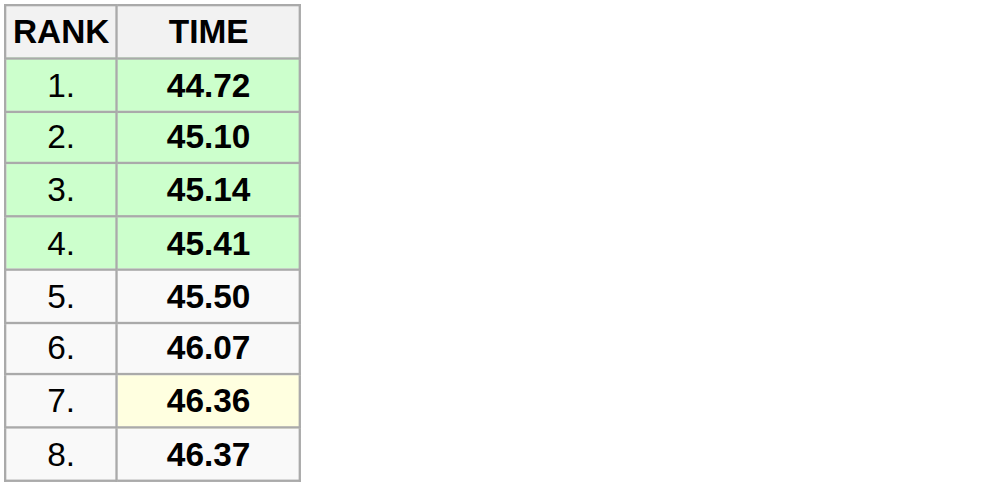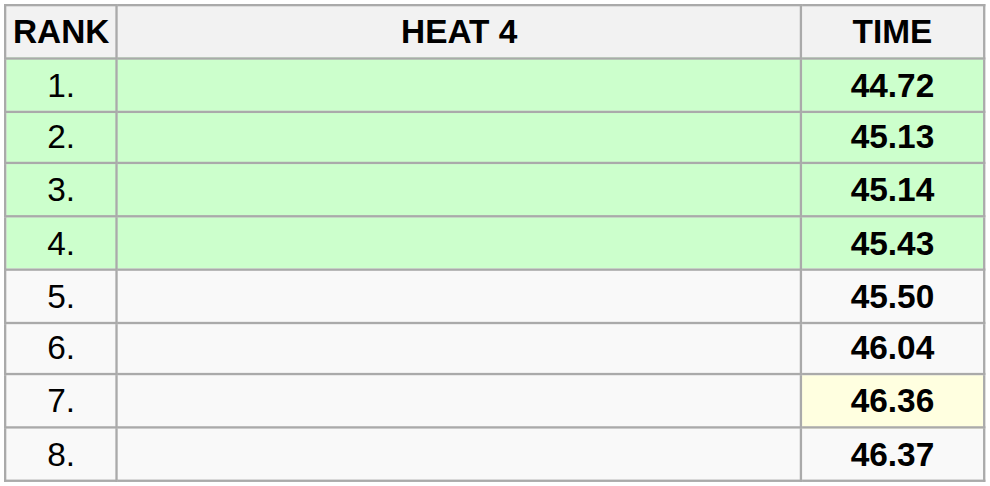+ column: HEAT 4
2. | TIME: 45.10 -> 45.13
4. | TIME: 45.41 -> 45.43
6. | TIME: 46.07 -> 46.04
